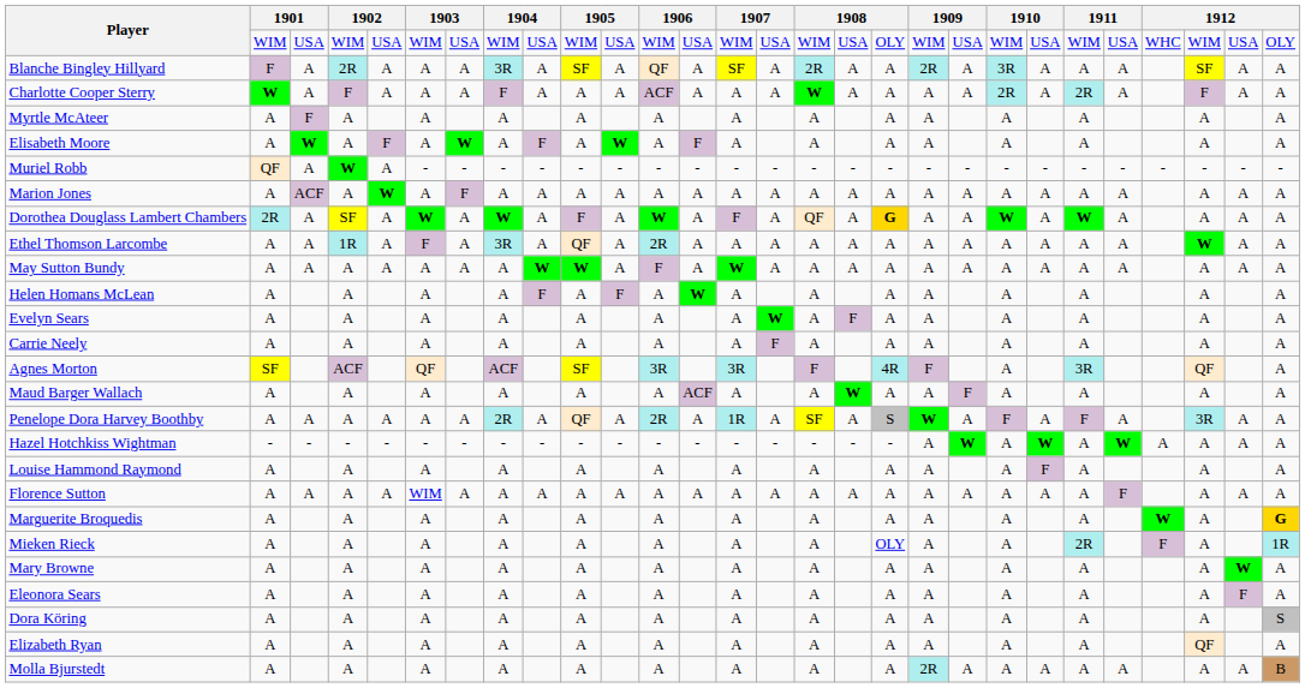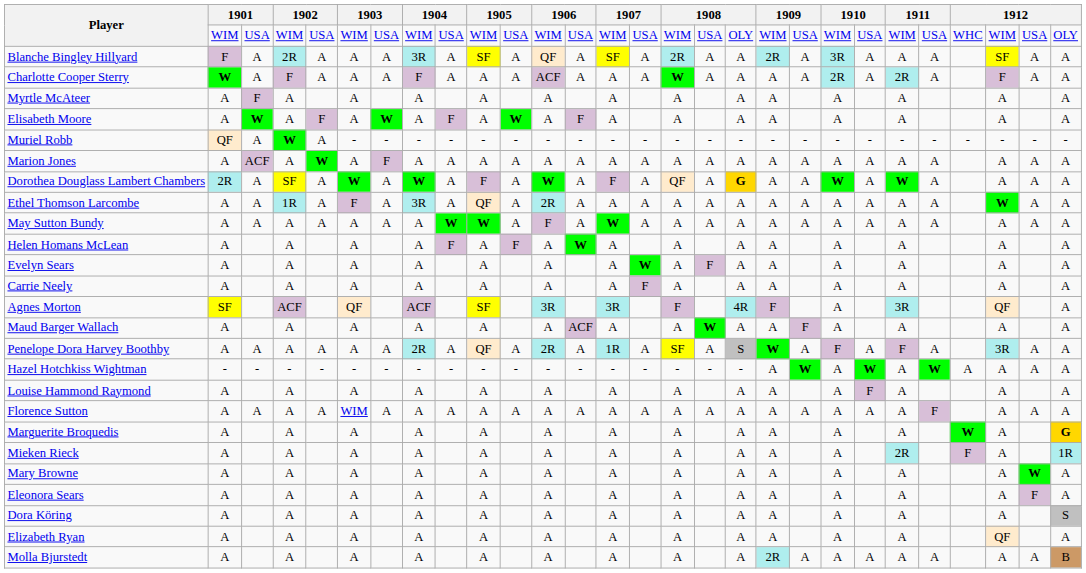Mieken Rieck | column 18: OLY -> A
